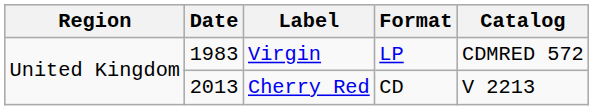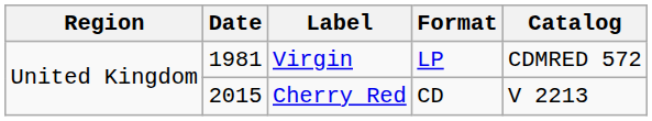Virgin | Date: 1983 -> 1981
Cherry Red | Date: 2013 -> 2015
